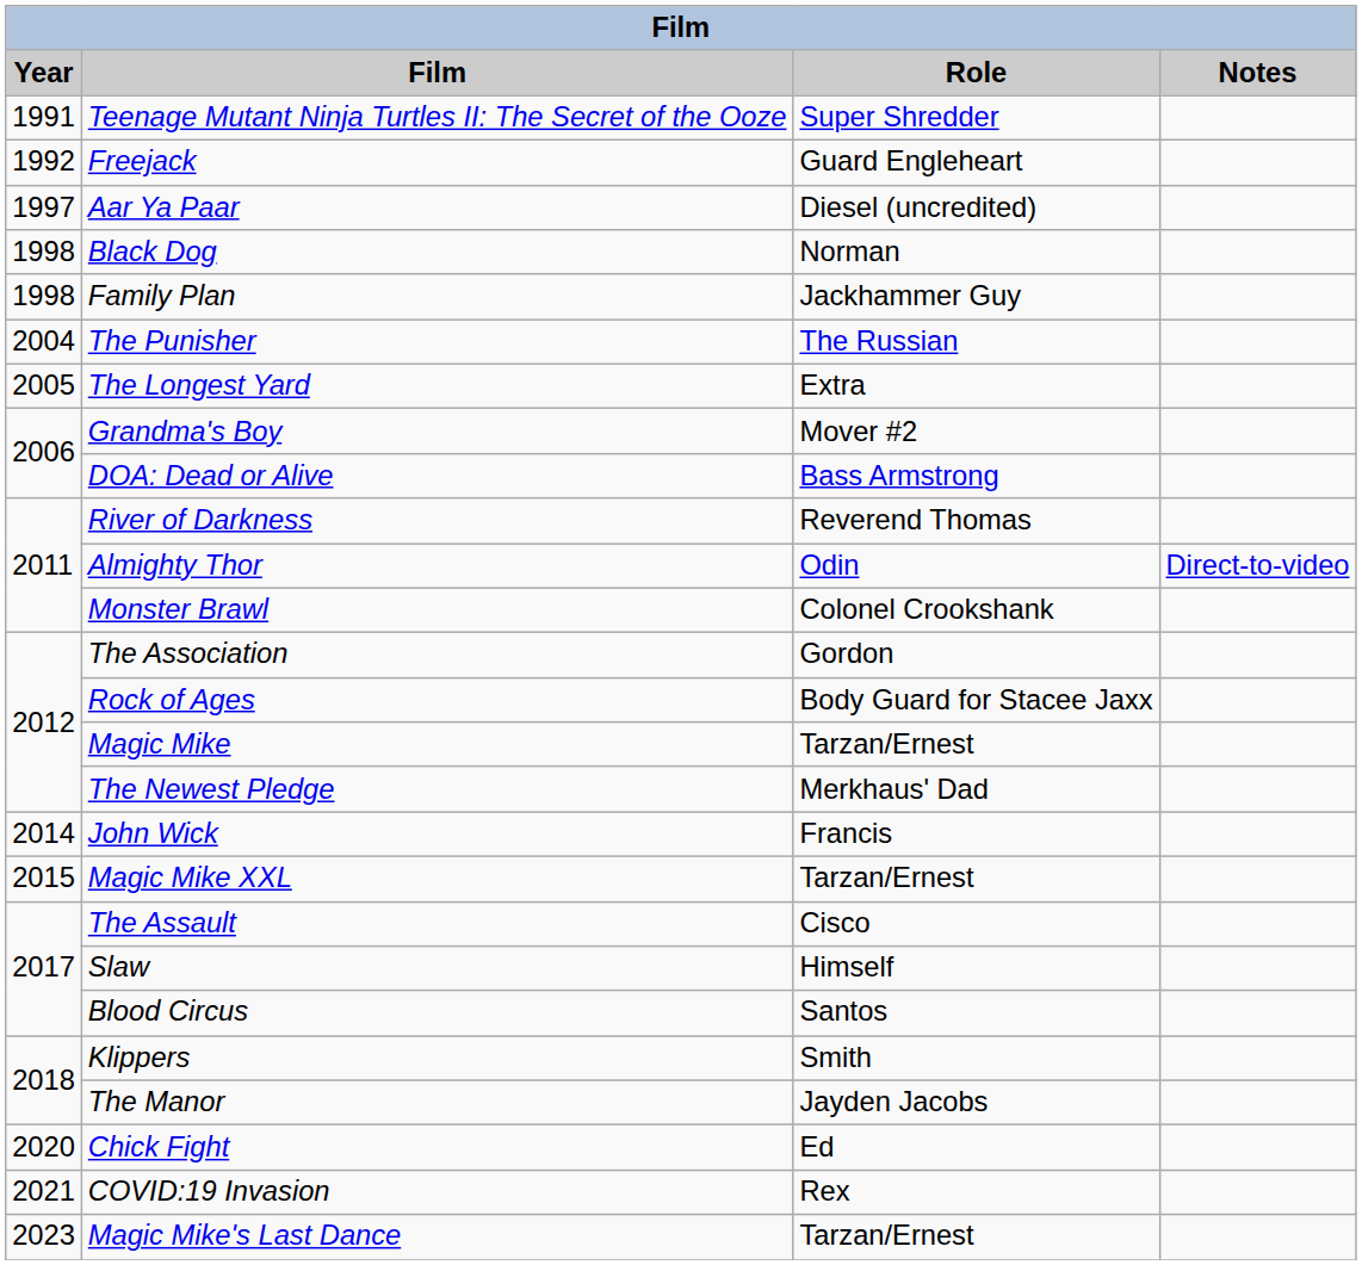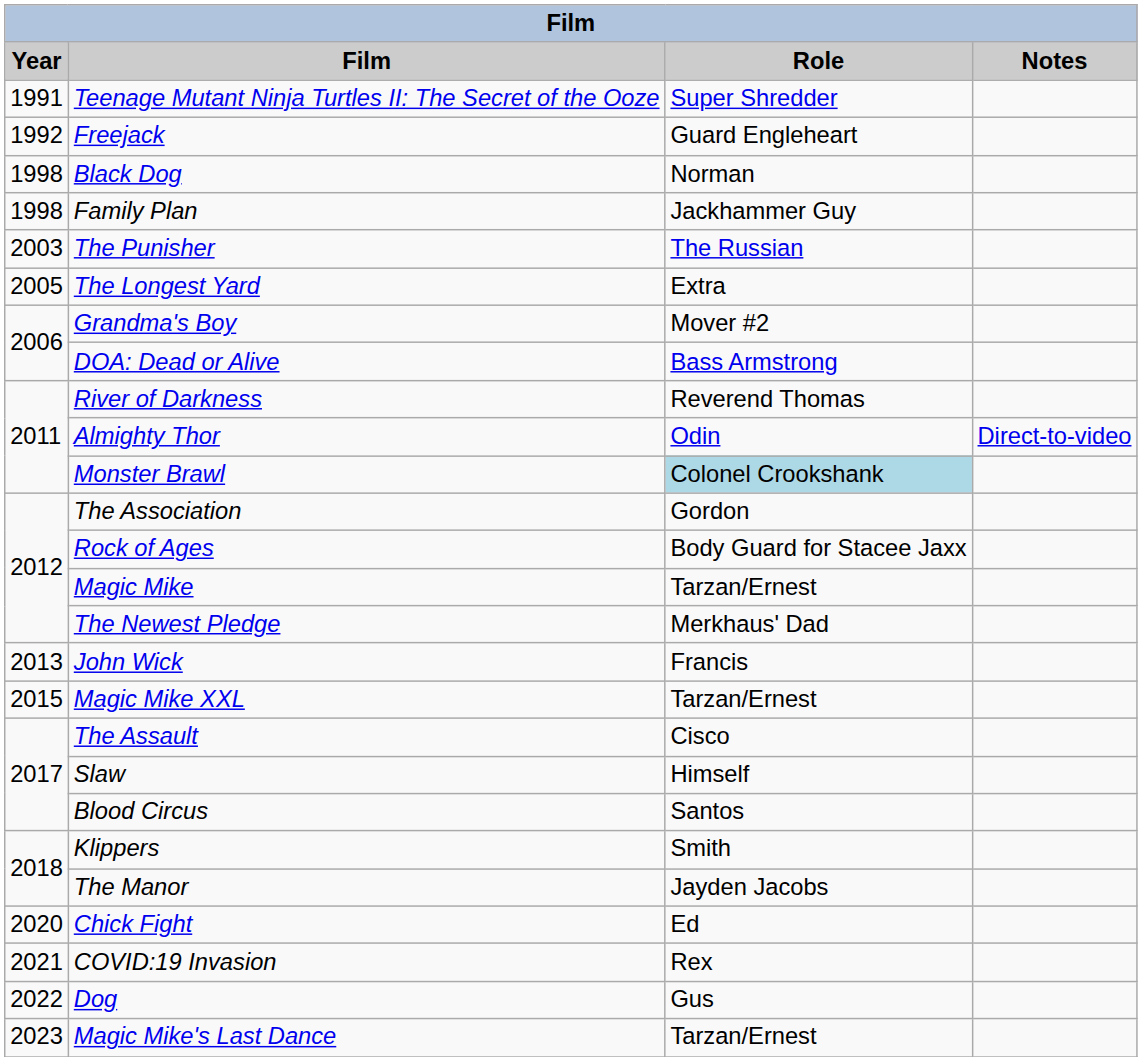- row: 1997 | Aar Ya Paar | Diesel (uncredited)
The Punisher | Year: 2004 -> 2003
Monster Brawl | Role: no background -> lightblue background
John Wick | Year: 2014 -> 2013
+ row: 2022 | Dog | Gus
